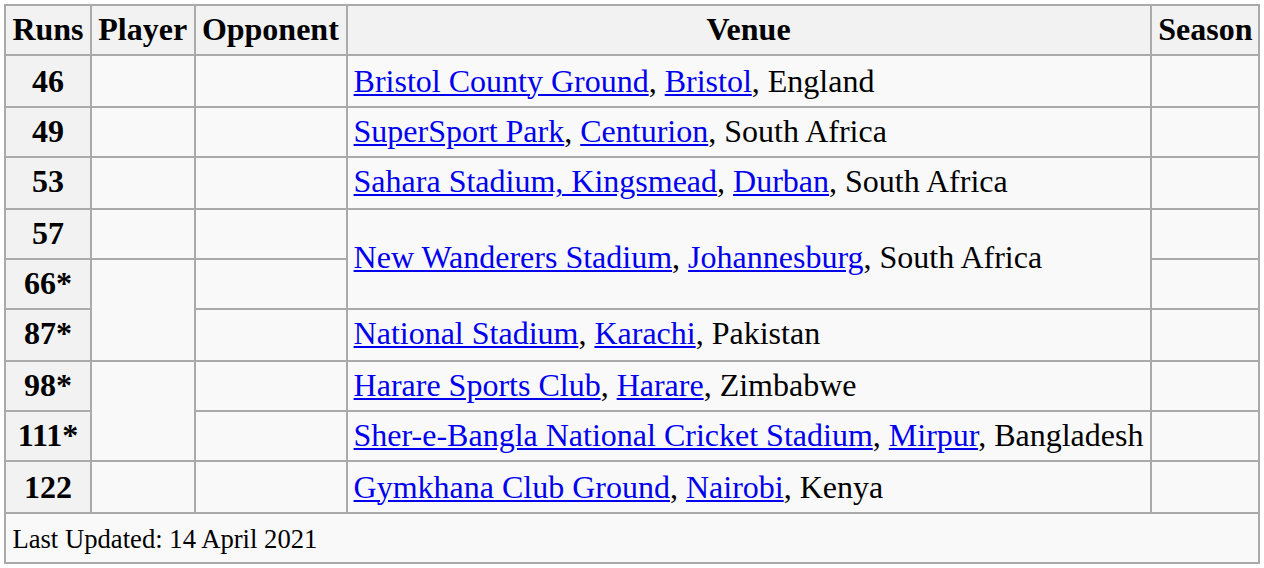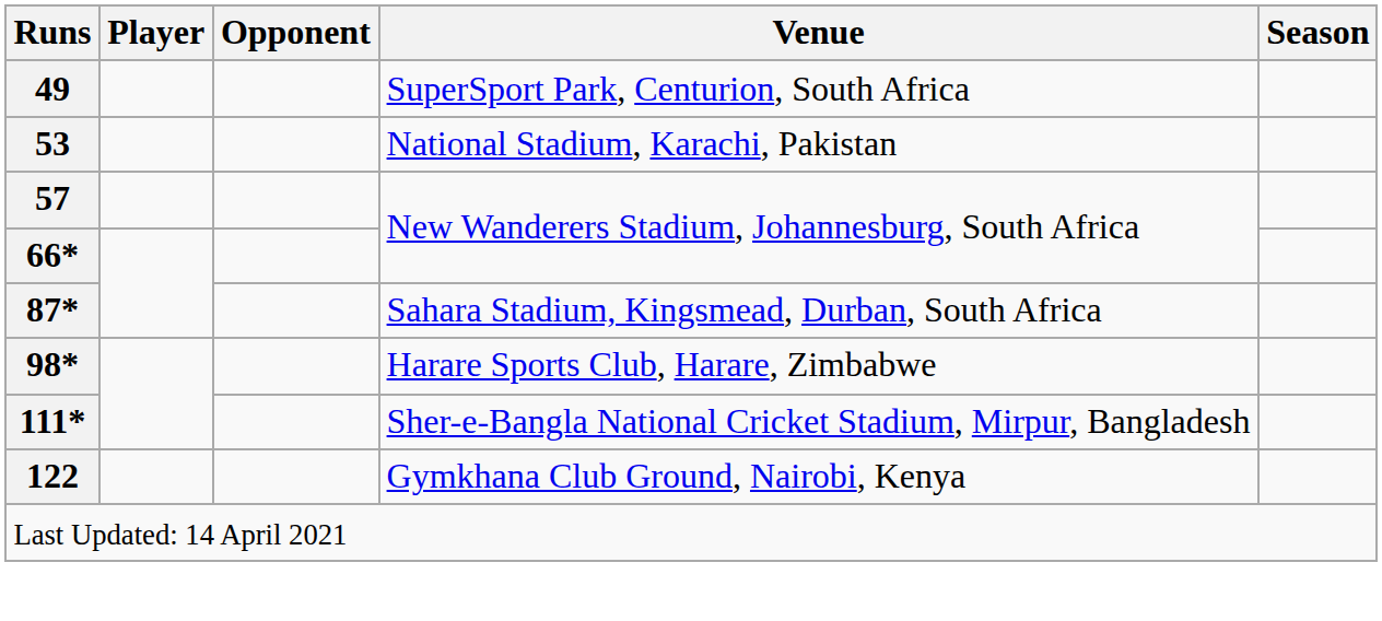- row: 46 | Bristol County Ground, Bristol, England
53 | Venue: Sahara Stadium, Kingsmead, Durban, South Africa -> National Stadium, Karachi, Pakistan
87* | Venue: National Stadium, Karachi, Pakistan -> Sahara Stadium, Kingsmead, Durban, South Africa
